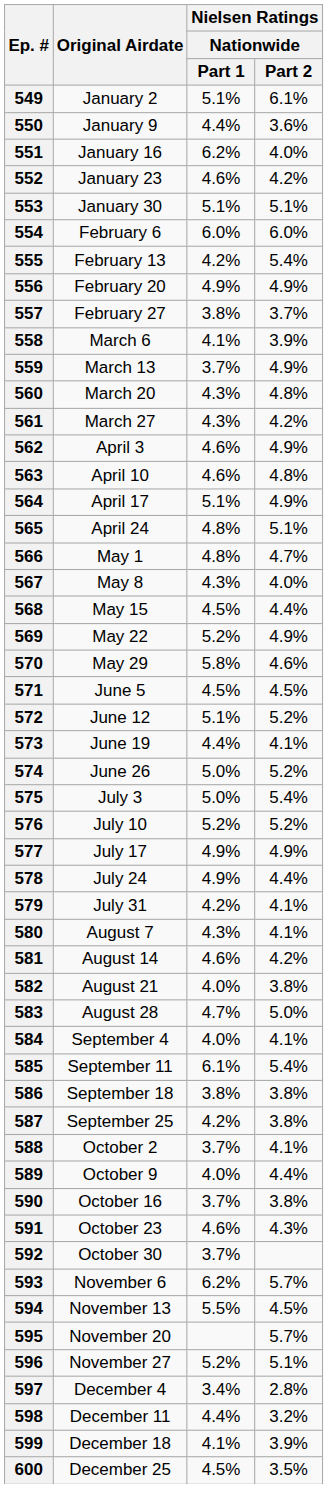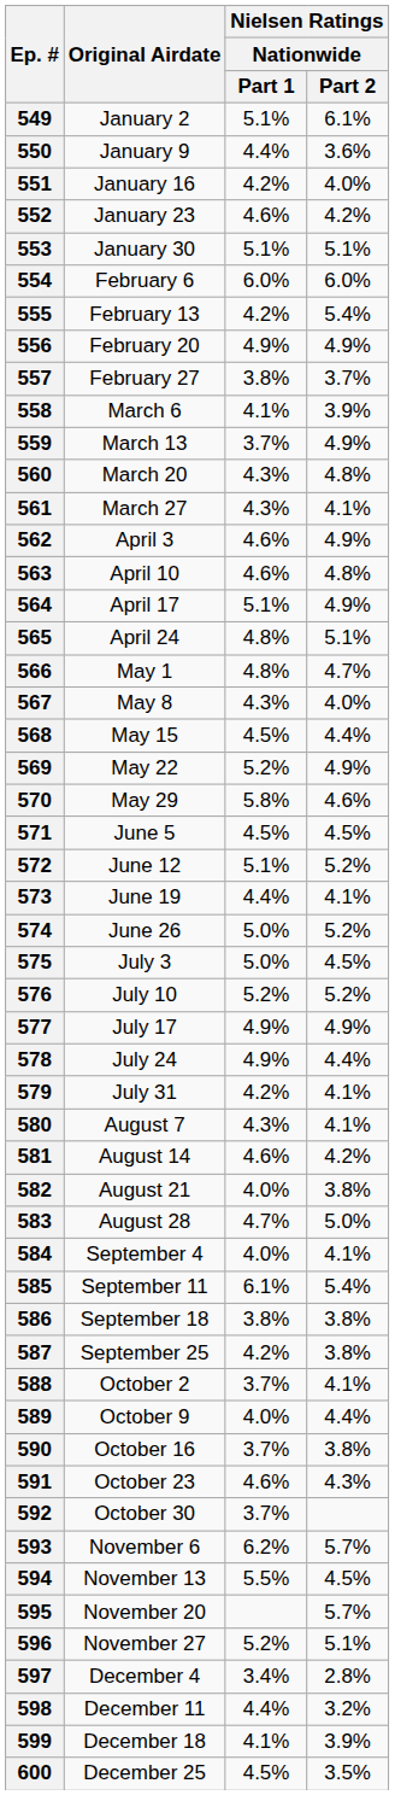551 | Nielsen Ratings / Nationwide / Part 1: 6.2% -> 4.2%
561 | Nielsen Ratings / Nationwide / Part 2: 4.2% -> 4.1%
575 | Nielsen Ratings / Nationwide / Part 2: 5.4% -> 4.5%
